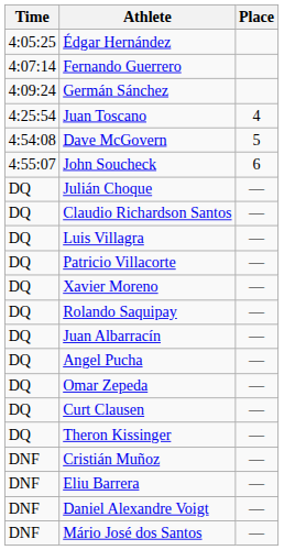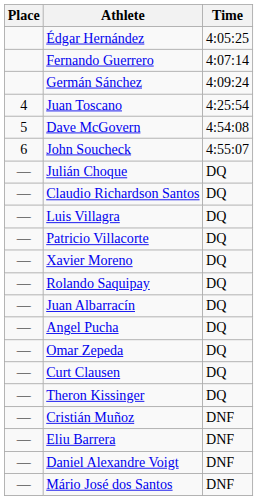columns swapped: Place <-> Time
